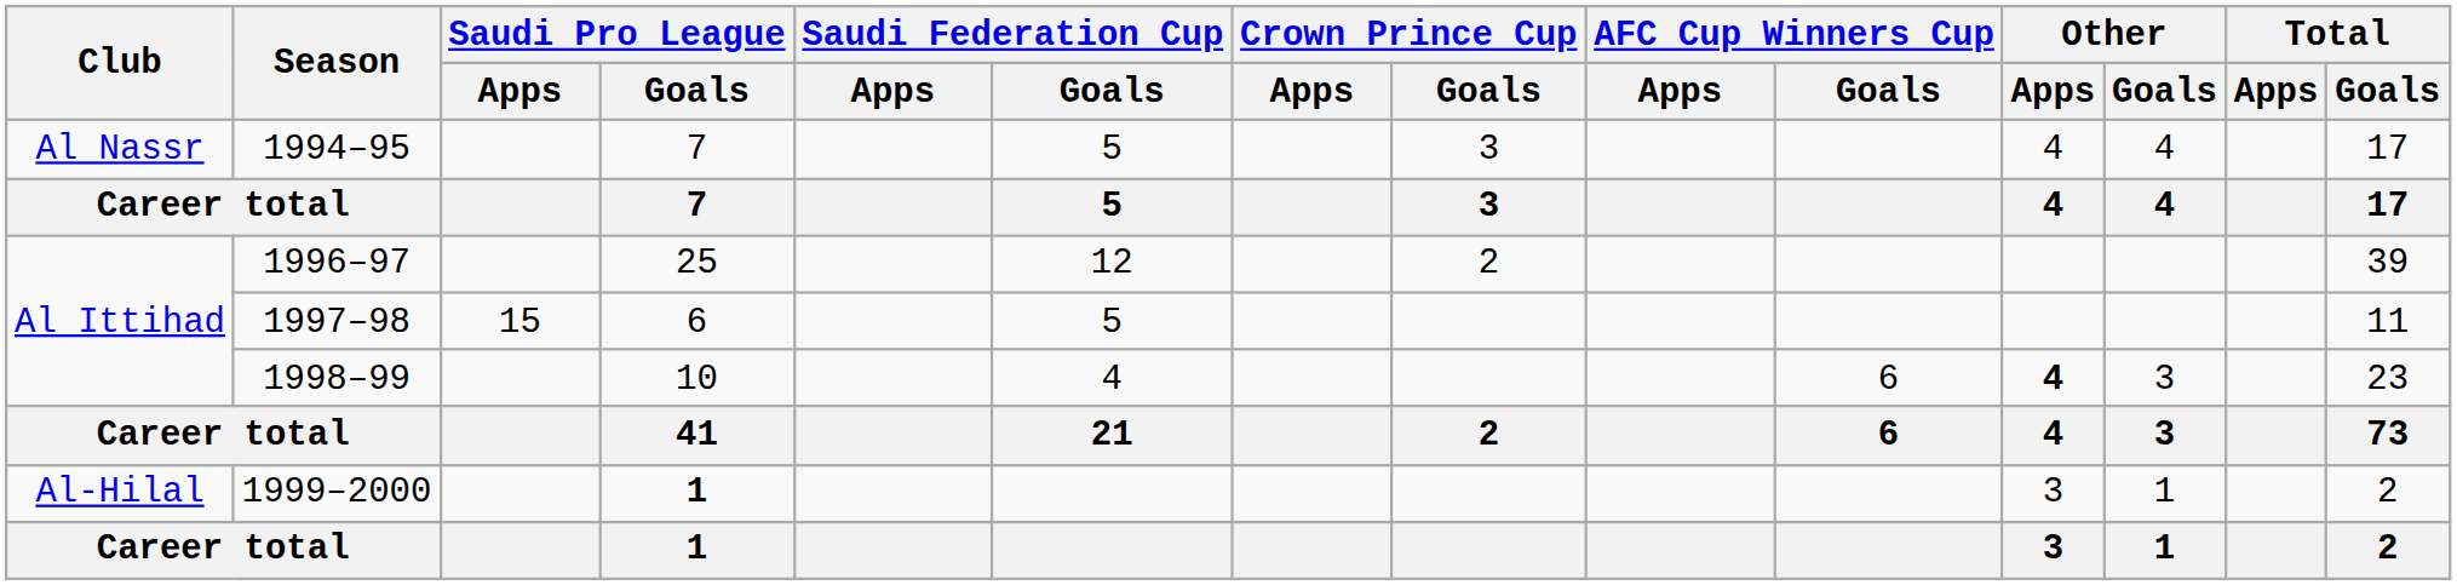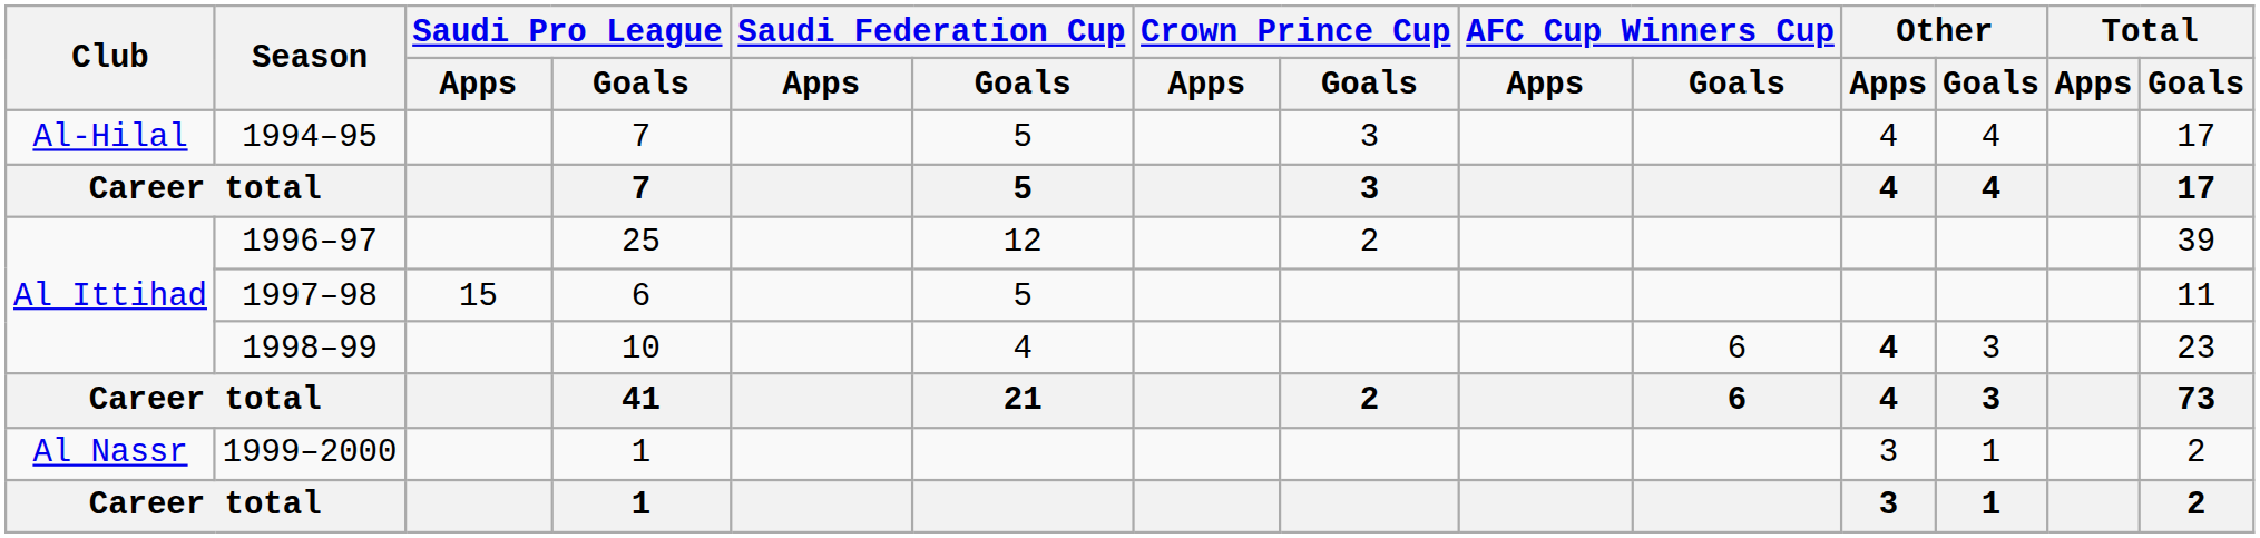1994–95 | Club: Al Nassr -> Al-Hilal
1999–2000 | Club: Al-Hilal -> Al Nassr
1999–2000 | Saudi Pro League / Goals: bold -> normal
